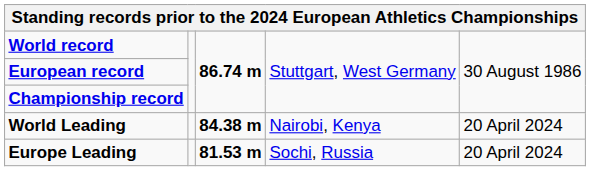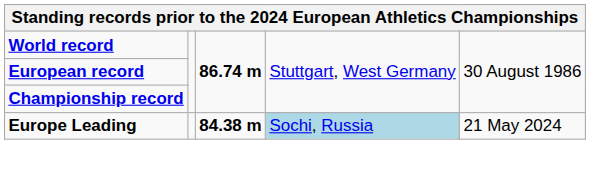- row: World Leading | 84.38 m | Nairobi, Kenya | 20 April 2024
Europe Leading | column 3: 81.53 m -> 84.38 m
Europe Leading | column 4: no background -> lightblue background
Europe Leading | column 5: 20 April 2024 -> 21 May 2024
